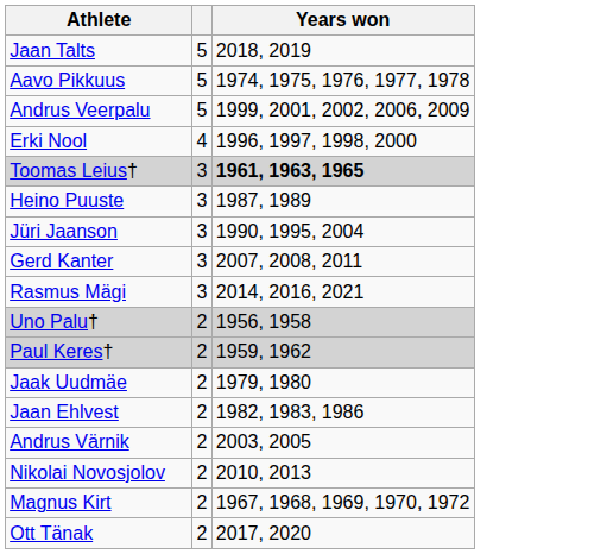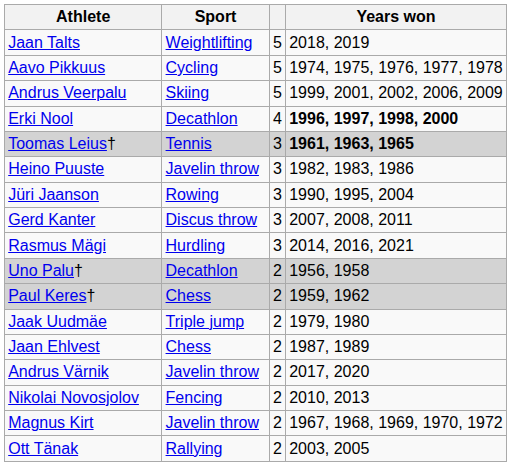+ column: Sport | Weightlifting | Cycling | Skiing | Decathlon | Tennis | Javelin throw | Rowing | Discus throw | Hurdling | Decathlon | Chess | Triple jump | Chess | Javelin throw | Fencing | Javelin throw | Rallying
Erki Nool | Years won: normal -> bold
Heino Puuste | Years won: 1987, 1989 -> 1982, 1983, 1986
Jaan Ehlvest | Years won: 1982, 1983, 1986 -> 1987, 1989
Andrus Värnik | Years won: 2003, 2005 -> 2017, 2020
Ott Tänak | Years won: 2017, 2020 -> 2003, 2005
